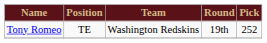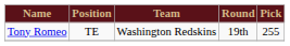Tony Romeo | Pick: 252 -> 255
